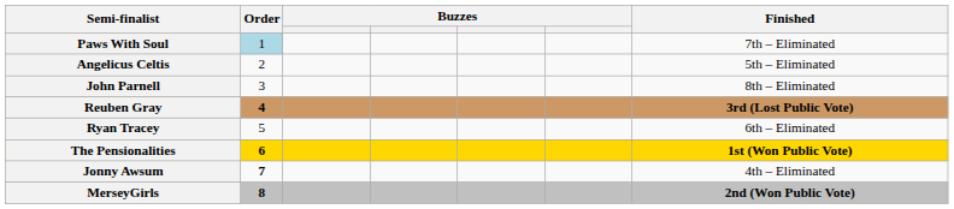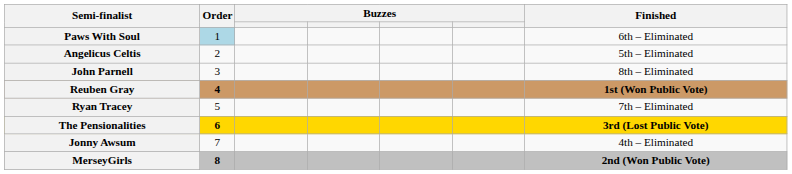Paws With Soul | Finished: 7th – Eliminated -> 6th – Eliminated
Reuben Gray | Finished: 3rd (Lost Public Vote) -> 1st (Won Public Vote)
Ryan Tracey | Finished: 6th – Eliminated -> 7th – Eliminated
The Pensionalities | Finished: 1st (Won Public Vote) -> 3rd (Lost Public Vote)
Jonny Awsum | Order: bold -> normal
